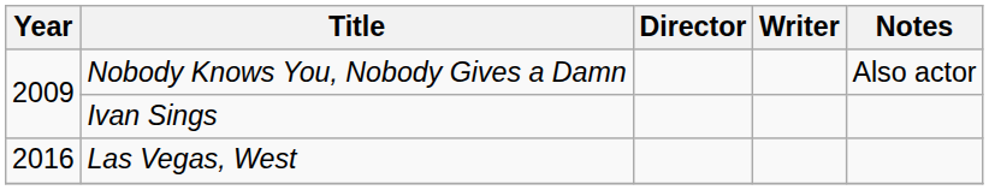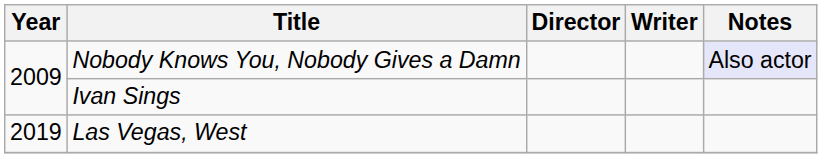Nobody Knows You, Nobody Gives a Damn | Notes: no background -> lavender background
Las Vegas, West | Year: 2016 -> 2019
